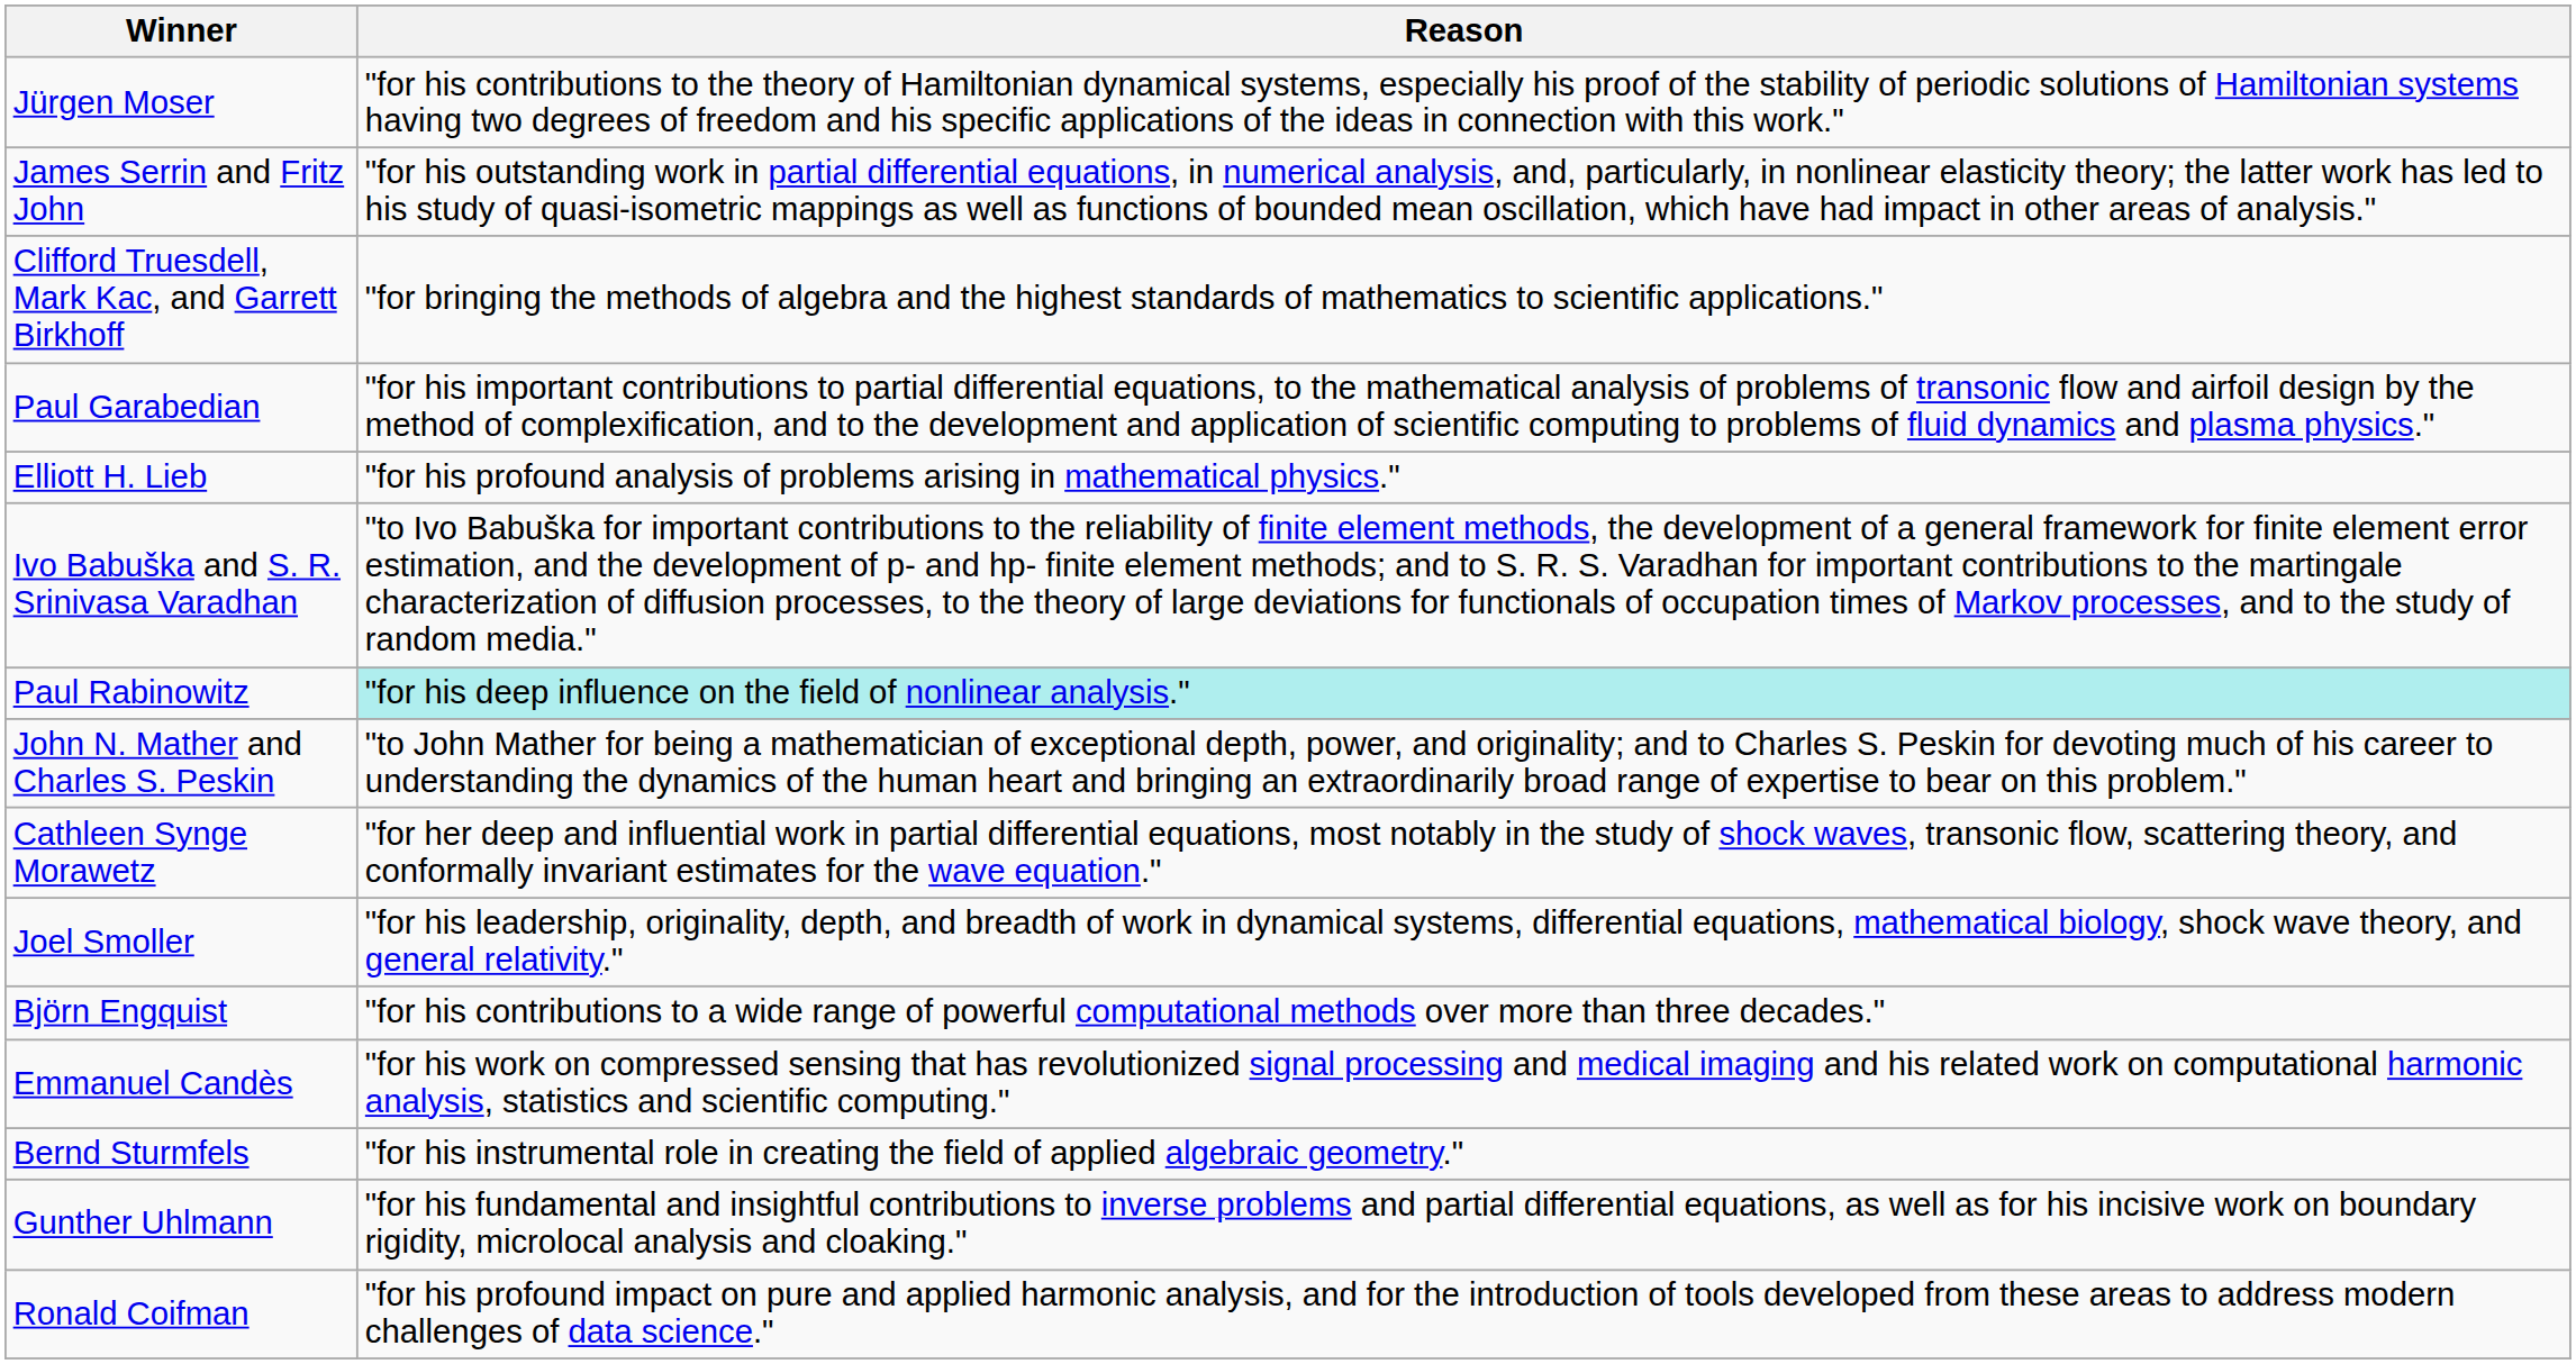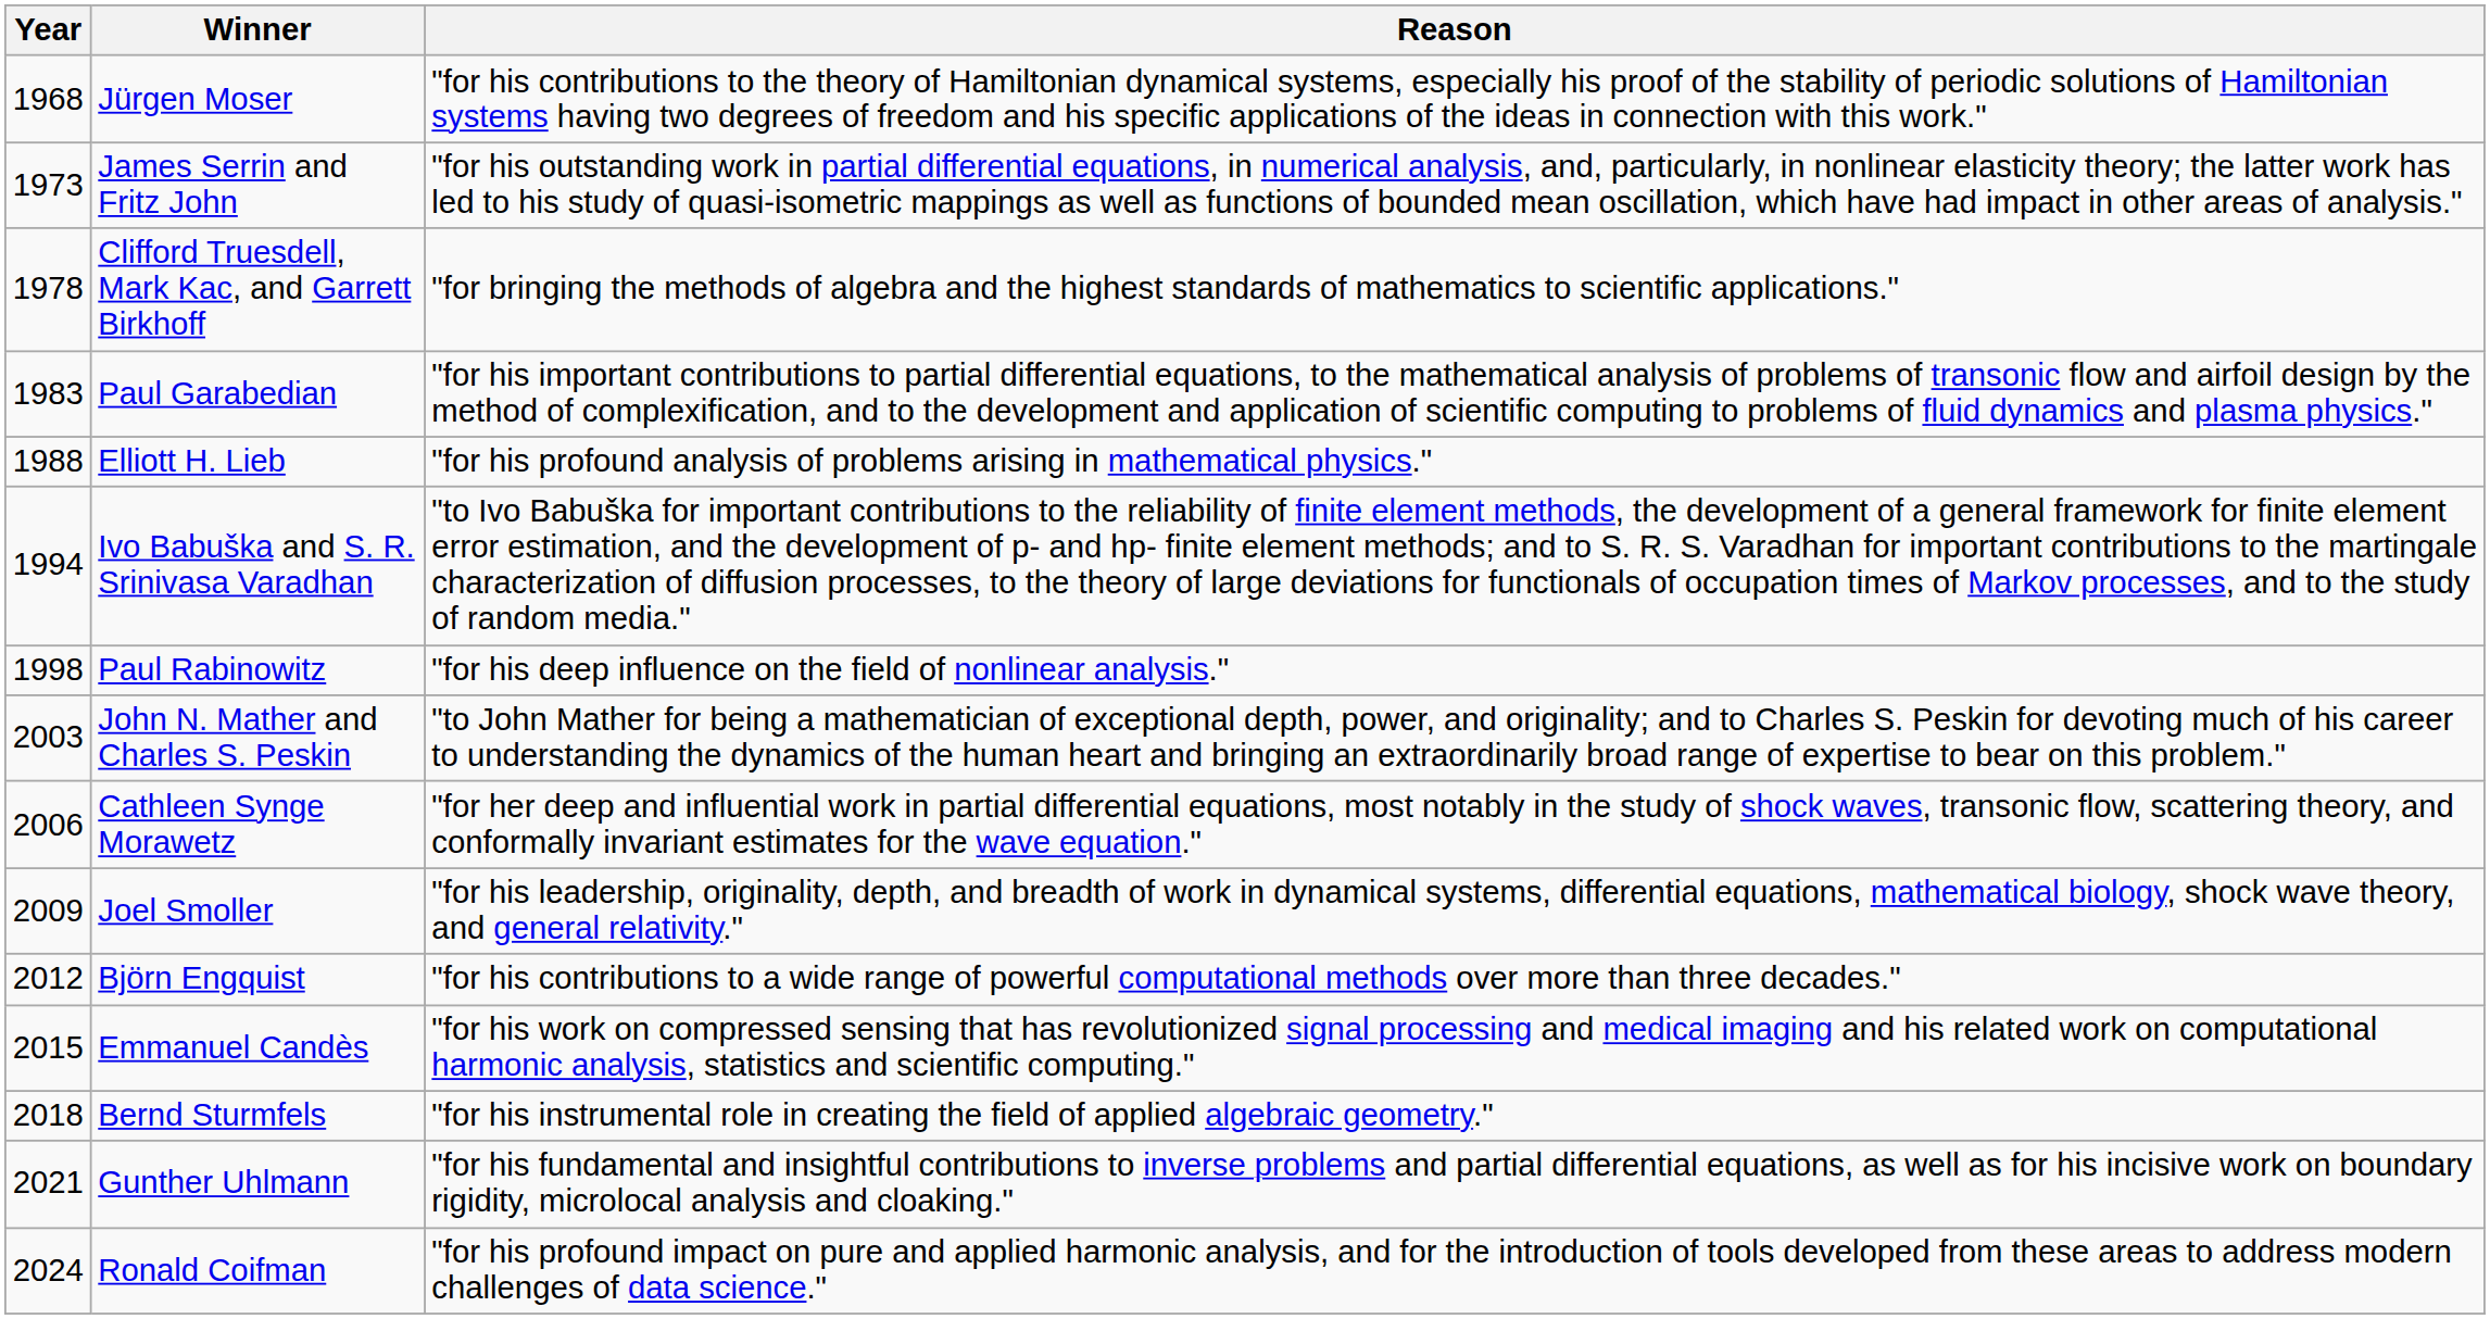+ column: Year | 1968 | 1973 | 1978 | 1983 | 1988 | 1994 | 1998 | 2003 | 2006 | 2009 | 2012 | 2015 | 2018 | 2021 | 2024
Paul Rabinowitz | Reason: paleturquoise background -> no background
